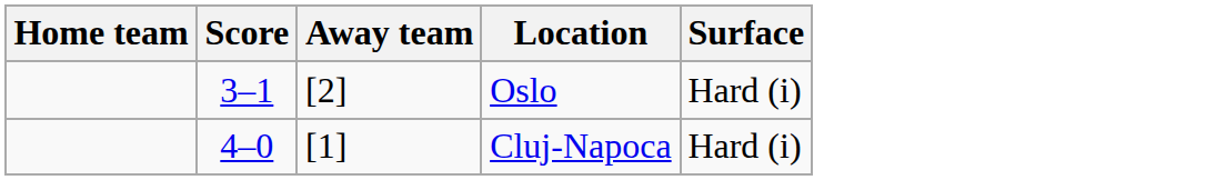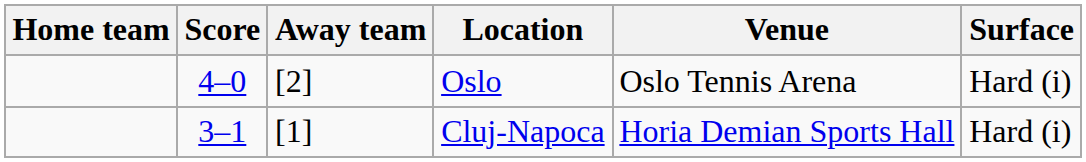+ column: Venue | Oslo Tennis Arena | Horia Demian Sports Hall
Oslo | Score: 3–1 -> 4–0
Cluj-Napoca | Score: 4–0 -> 3–1
